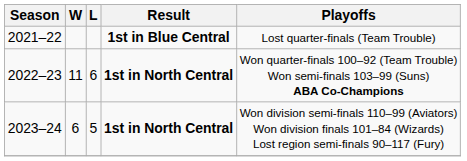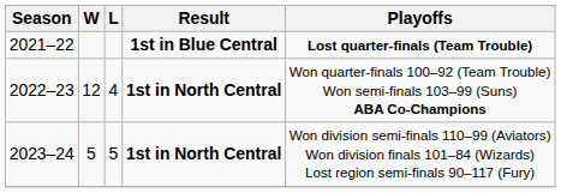2021–22 | Playoffs: normal -> bold
2022–23 | W: 11 -> 12
2022–23 | L: 6 -> 4
2023–24 | W: 6 -> 5
